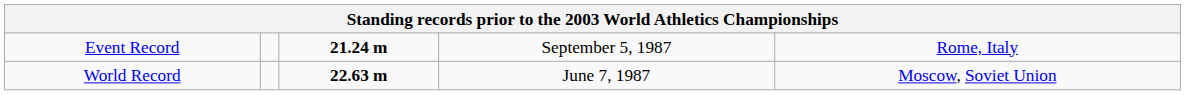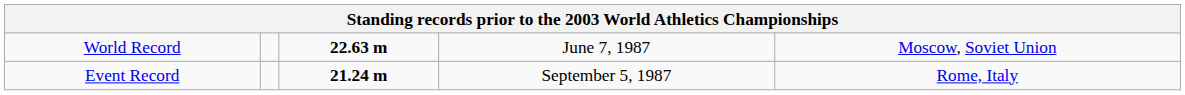rows swapped: World Record <-> Event Record
